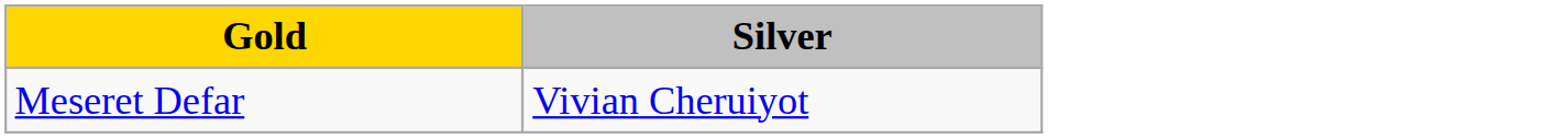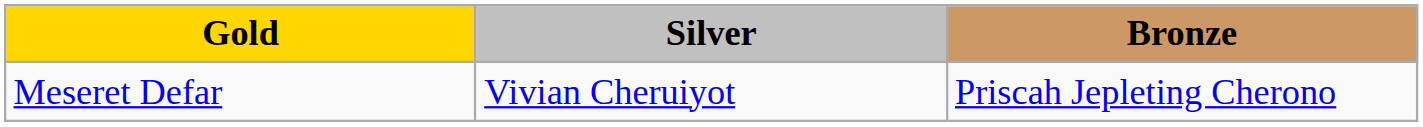+ column: Bronze | Priscah Jepleting Cherono
